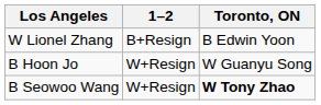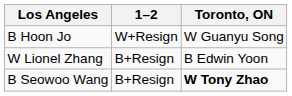rows swapped: B Hoon Jo <-> W Lionel Zhang
B Seowoo Wang | 1–2: W+Resign -> B+Resign
